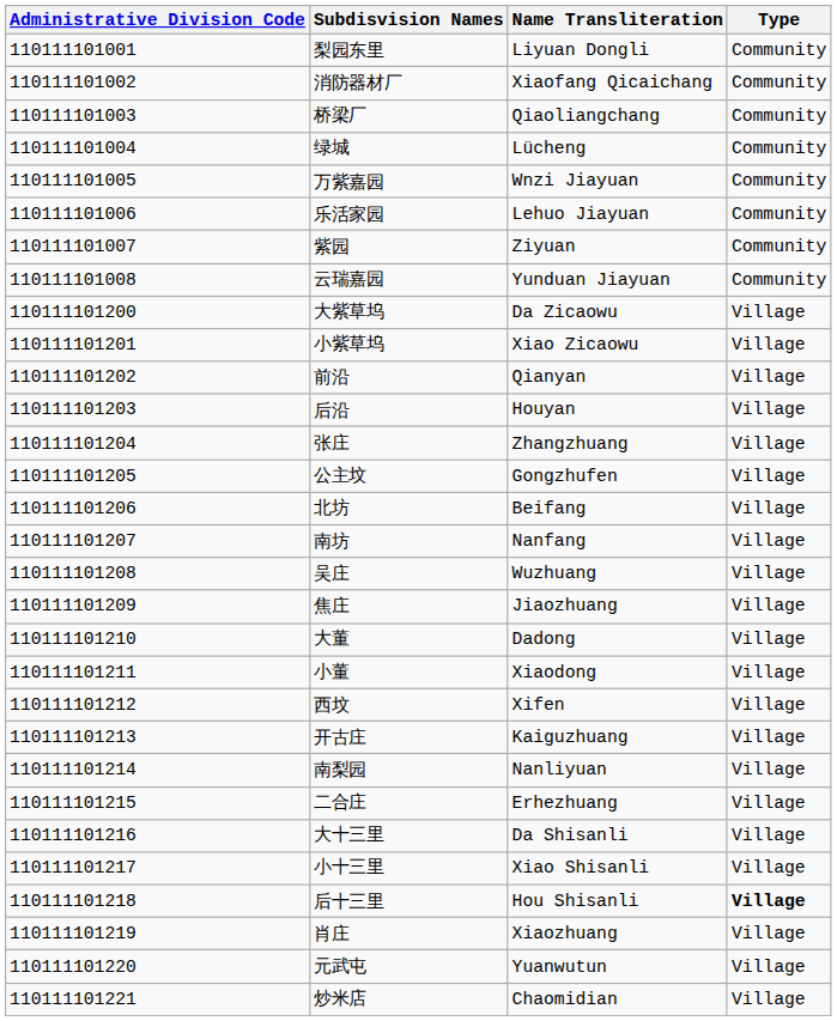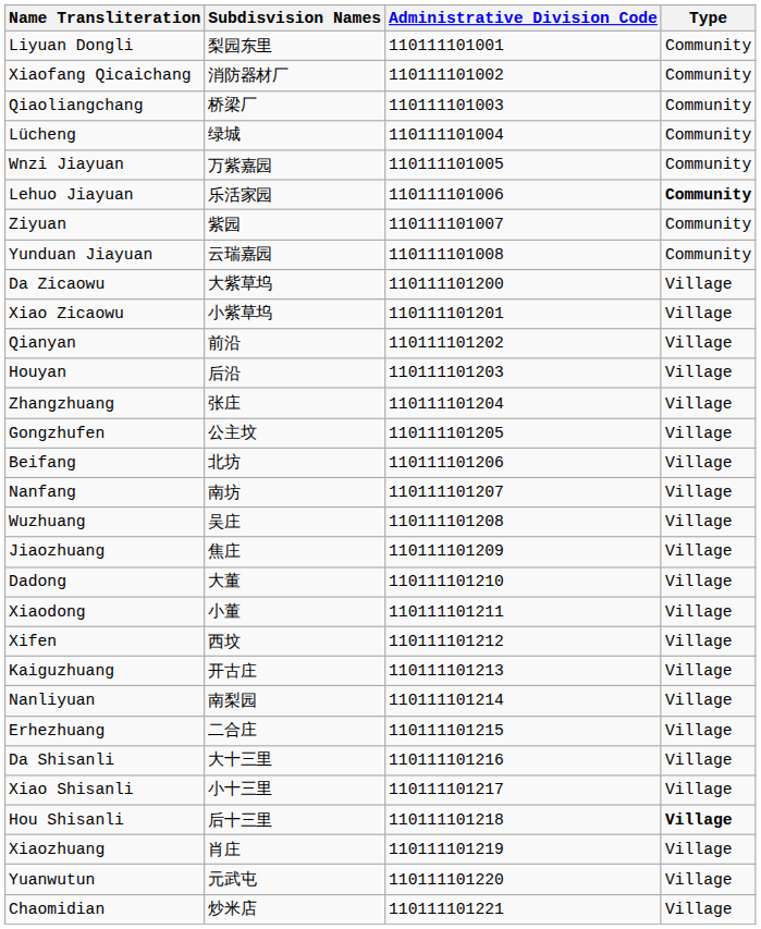columns swapped: Administrative Division Code <-> Name Transliteration
乐活家园 | Type: normal -> bold
